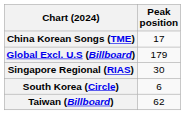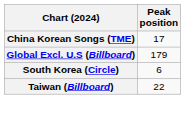- row: Singapore Regional (RIAS) | 30
Taiwan (Billboard) | Peak position: 62 -> 22
